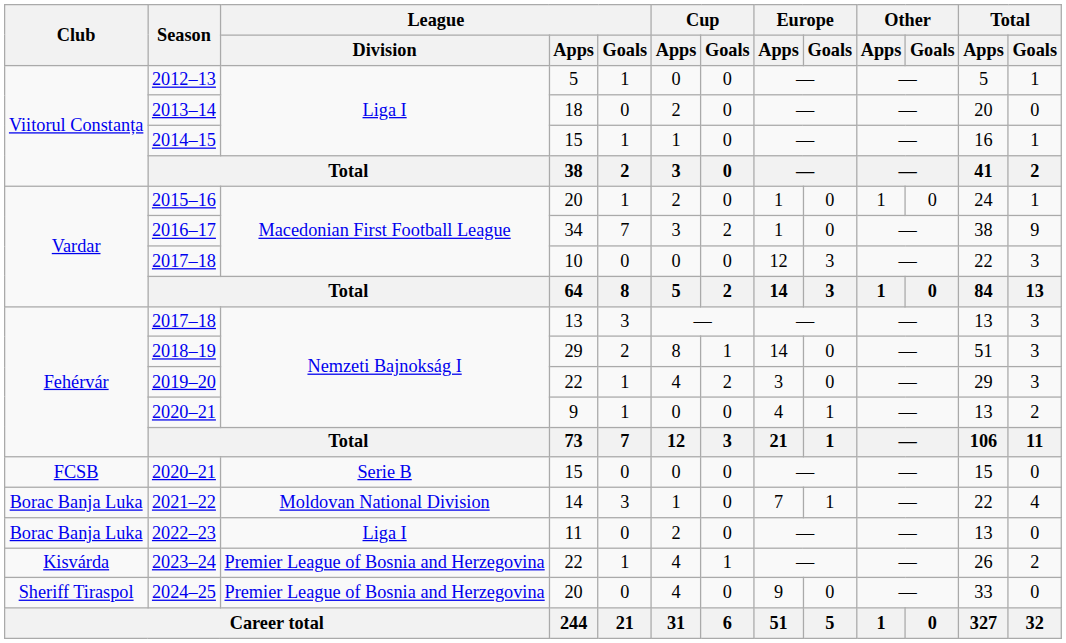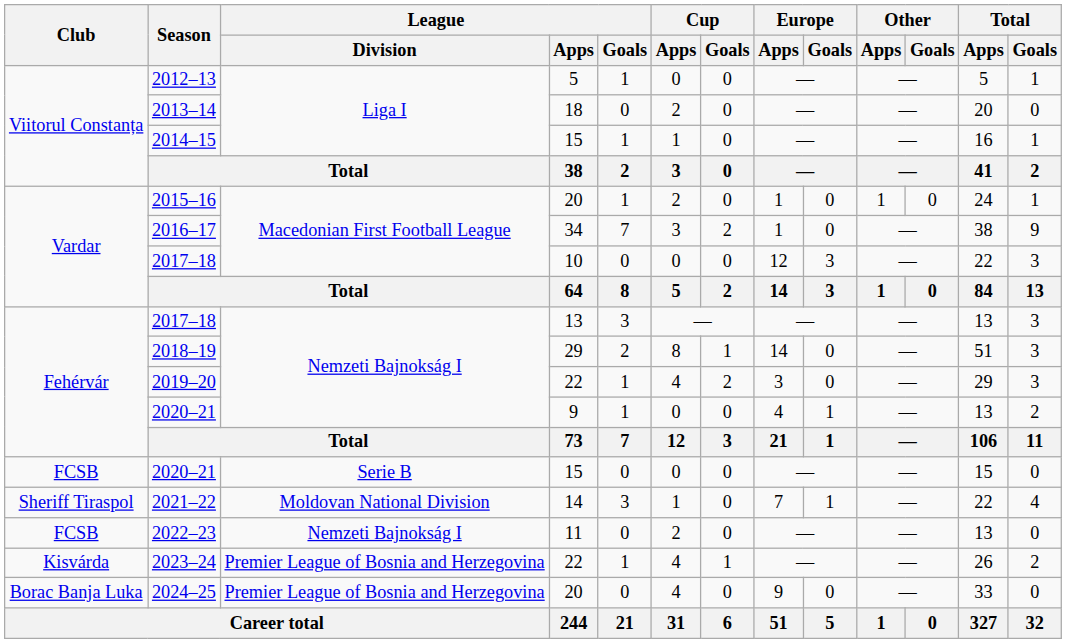2021–22 | Club: Borac Banja Luka -> Sheriff Tiraspol
2022–23 | Club: Borac Banja Luka -> FCSB
2022–23 | League / Division: Liga I -> Nemzeti Bajnokság I
2024–25 | Club: Sheriff Tiraspol -> Borac Banja Luka
